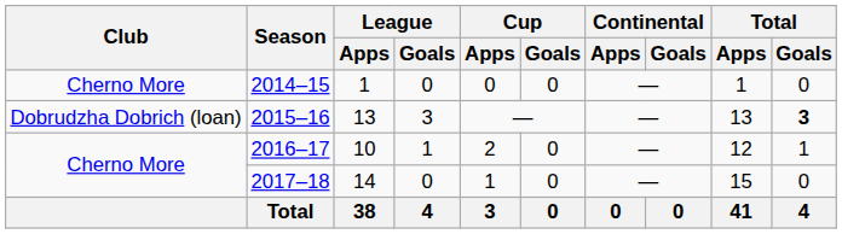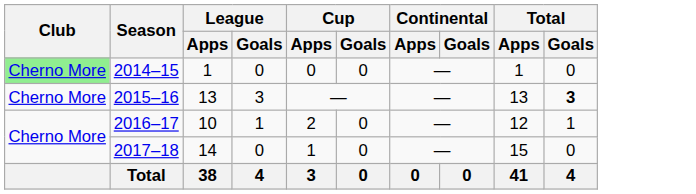2014–15 | Club: no background -> lightgreen background
2015–16 | Club: Dobrudzha Dobrich (loan) -> Cherno More
